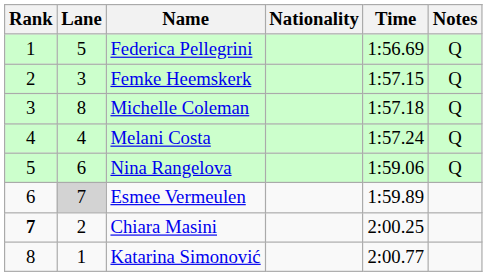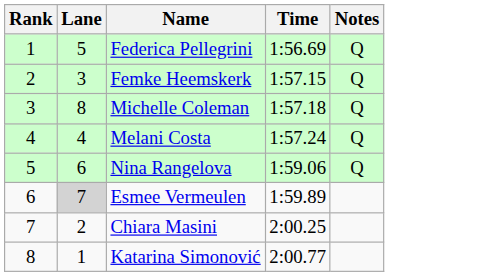- column: Nationality
Chiara Masini | Rank: bold -> normal
